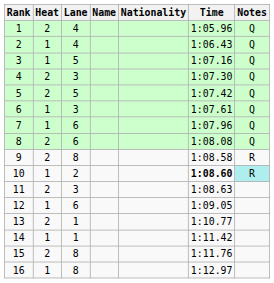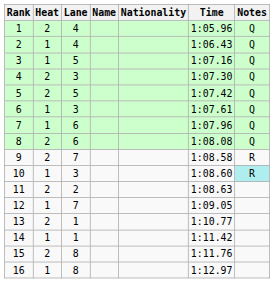9 | Lane: 8 -> 7
10 | Lane: 2 -> 3
10 | Time: bold -> normal
11 | Lane: 3 -> 2
12 | Lane: 6 -> 7
